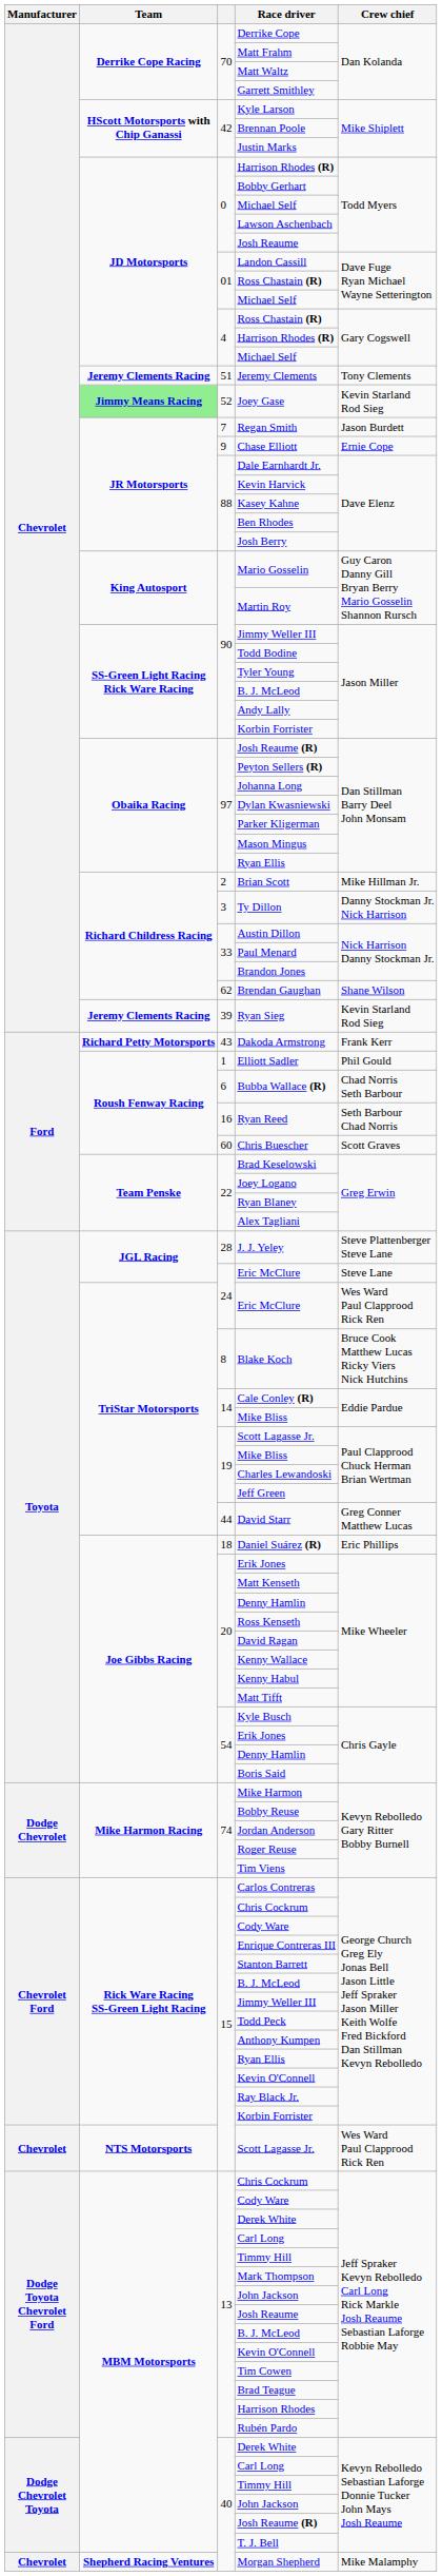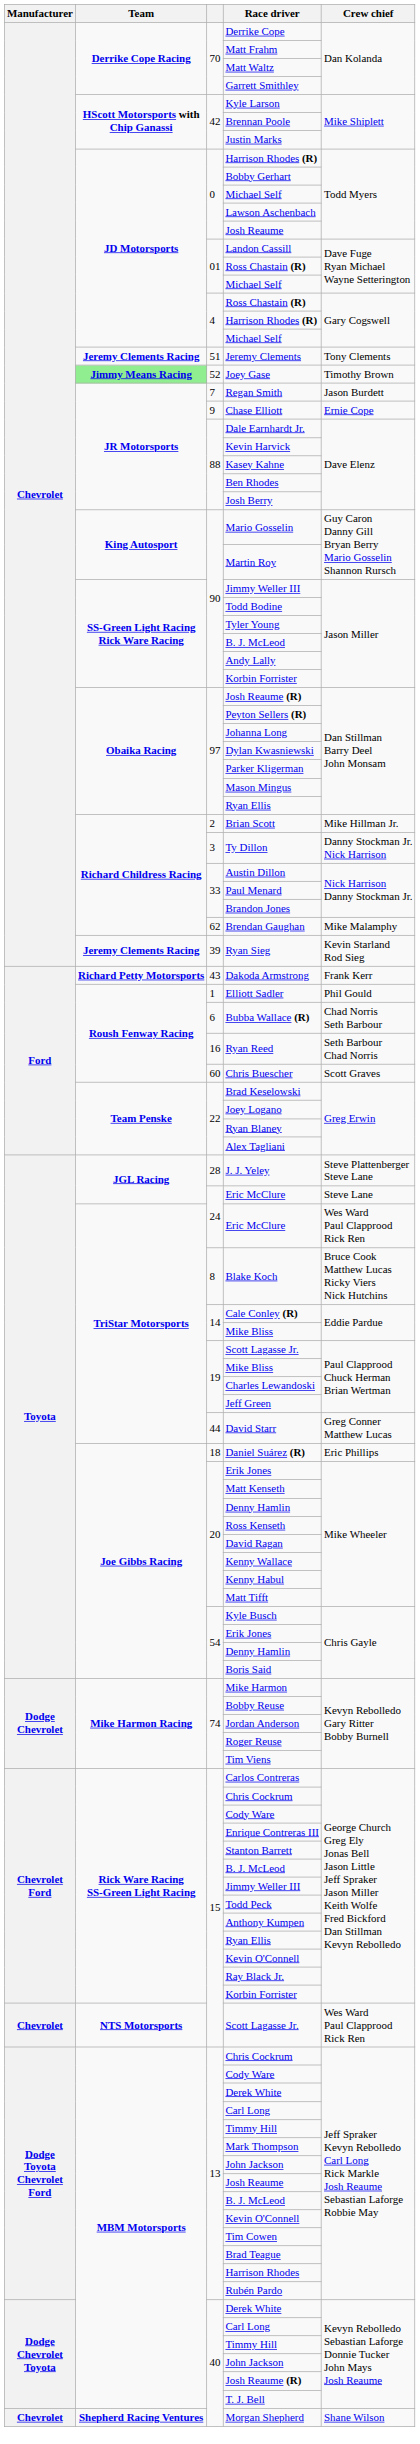Joey Gase | Crew chief: Kevin Starland Rod Sieg -> Timothy Brown
Brendan Gaughan | Crew chief: Shane Wilson -> Mike Malamphy
Morgan Shepherd | Crew chief: Mike Malamphy -> Shane Wilson
